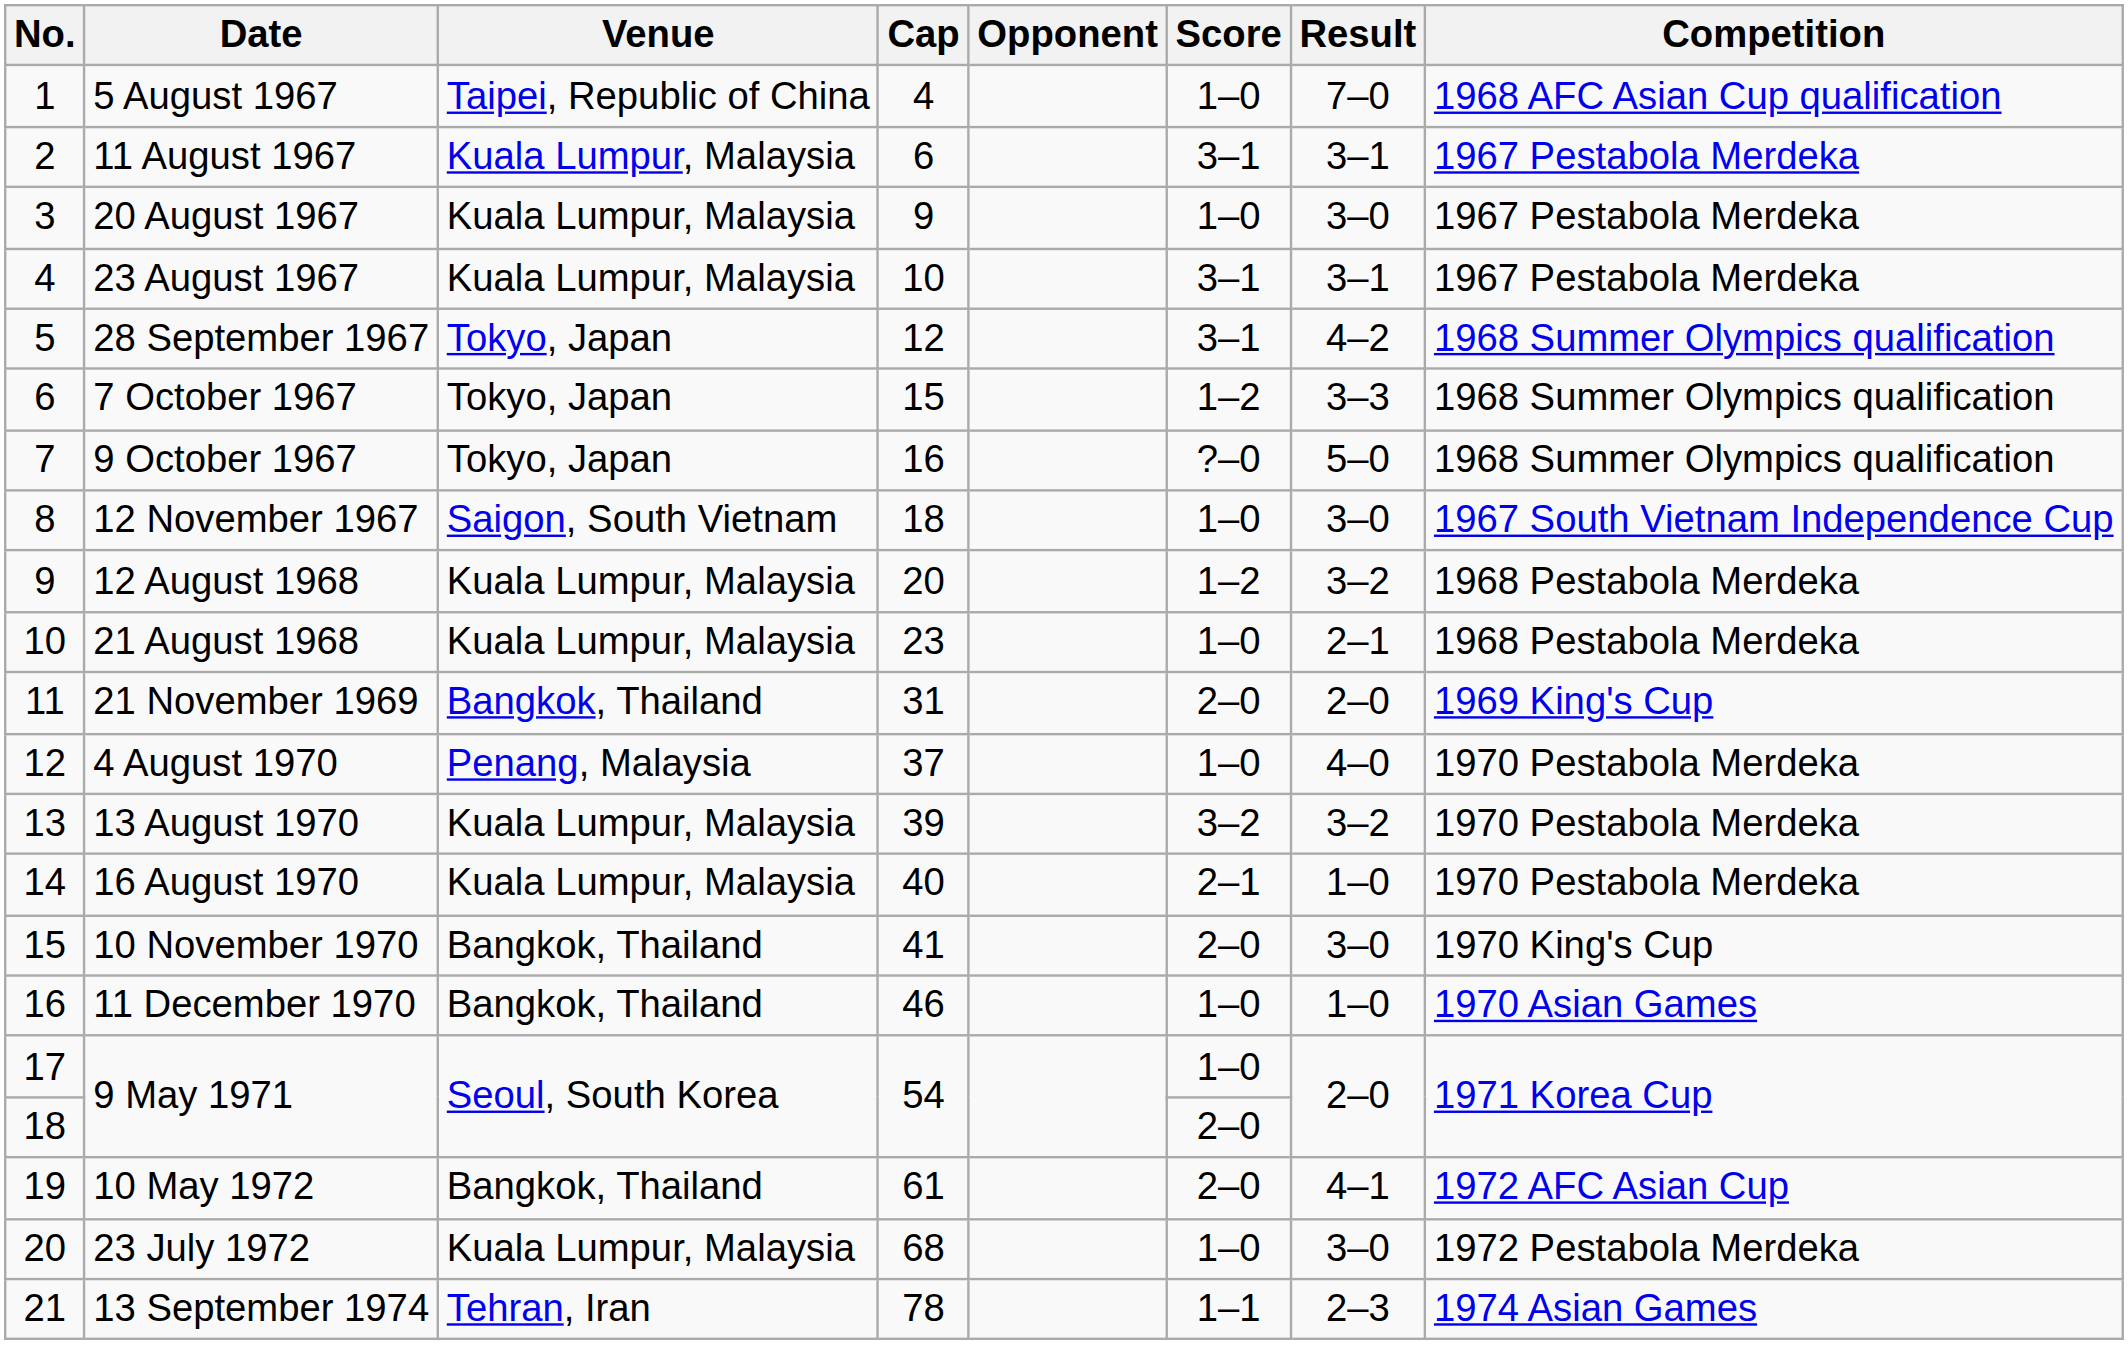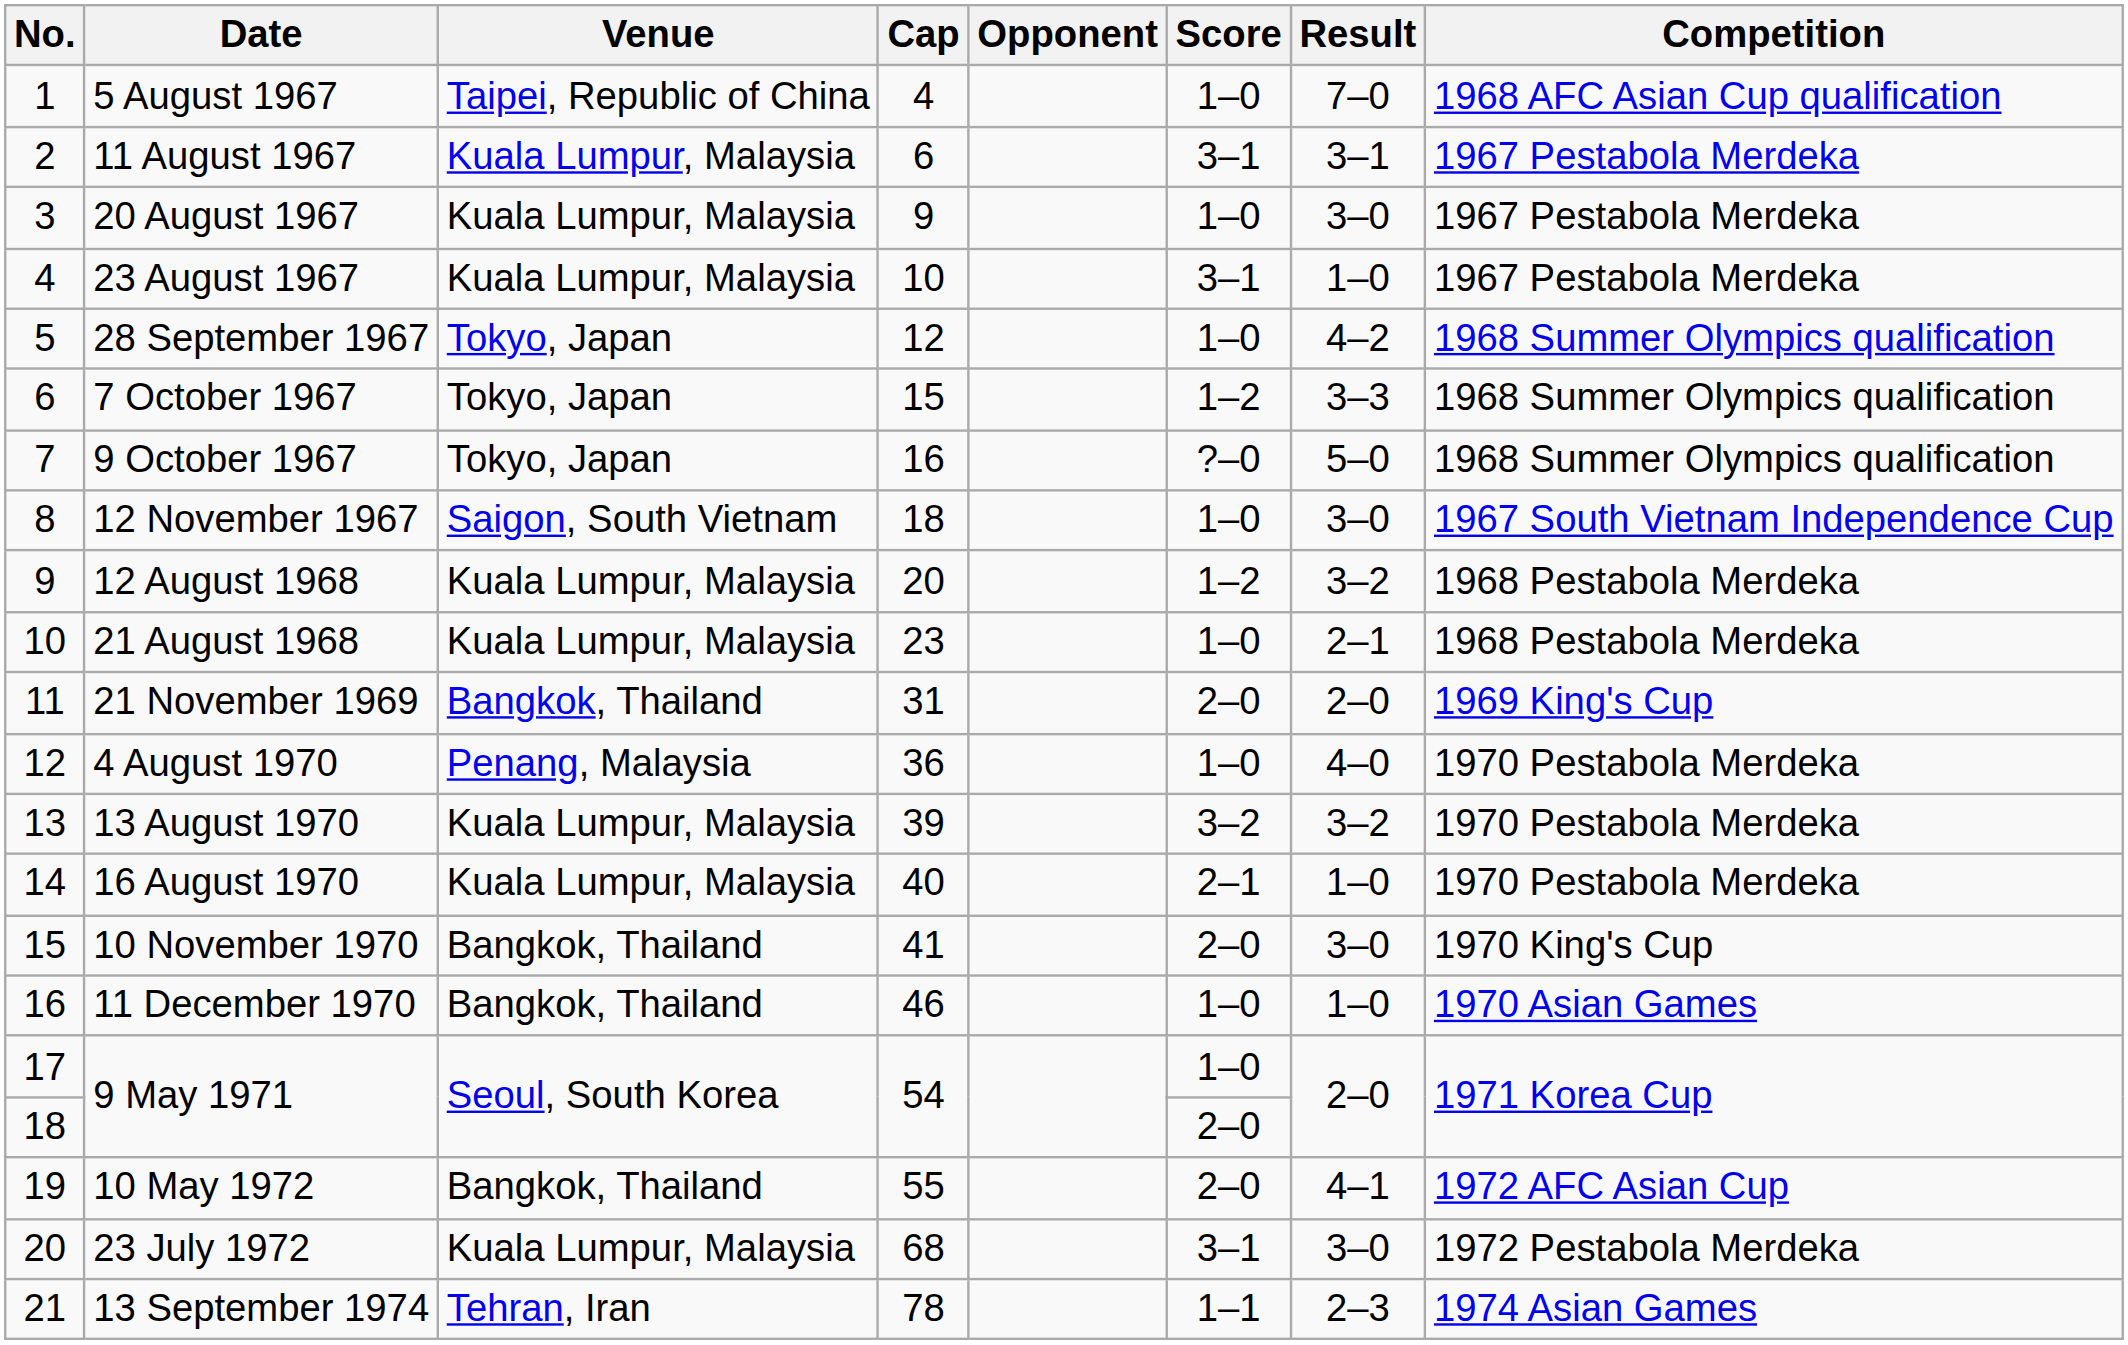23 August 1967 | Result: 3–1 -> 1–0
28 September 1967 | Score: 3–1 -> 1–0
4 August 1970 | Cap: 37 -> 36
10 May 1972 | Cap: 61 -> 55
23 July 1972 | Score: 1–0 -> 3–1
